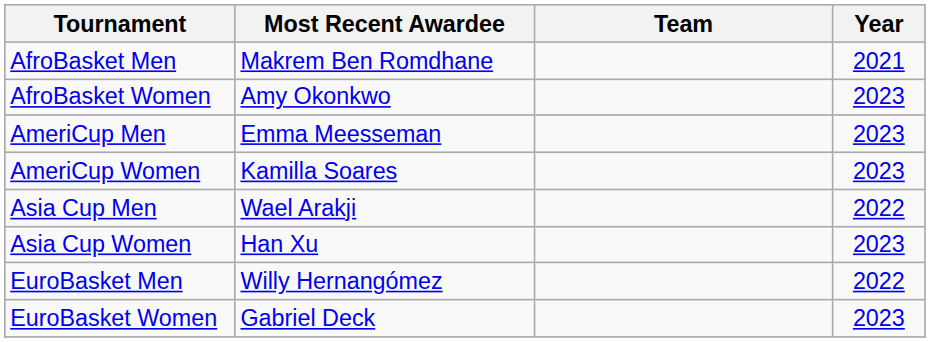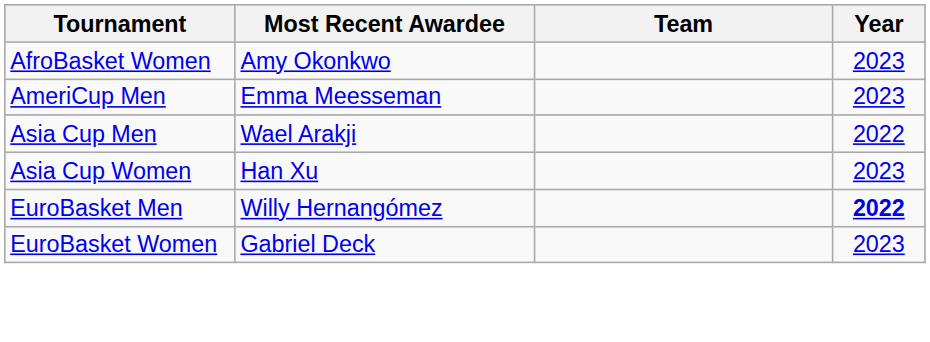- row: AfroBasket Men | Makrem Ben Romdhane | 2021
- row: AmeriCup Women | Kamilla Soares | 2023
EuroBasket Men | Year: normal -> bold
